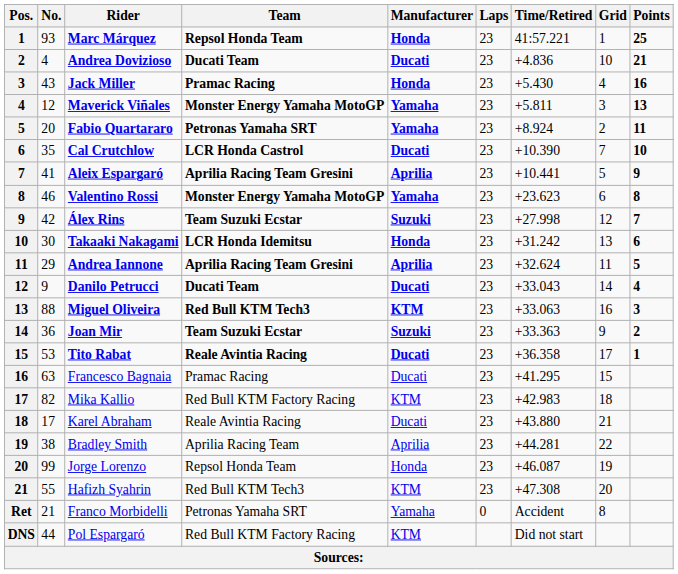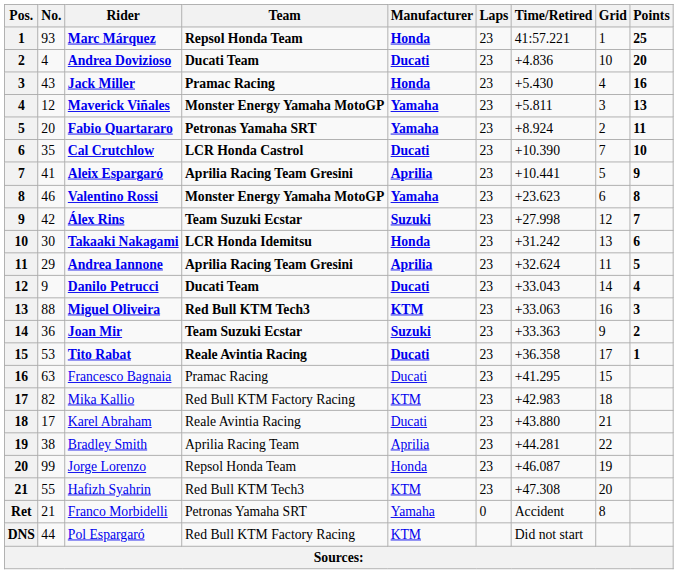Andrea Dovizioso | Points: 21 -> 20
